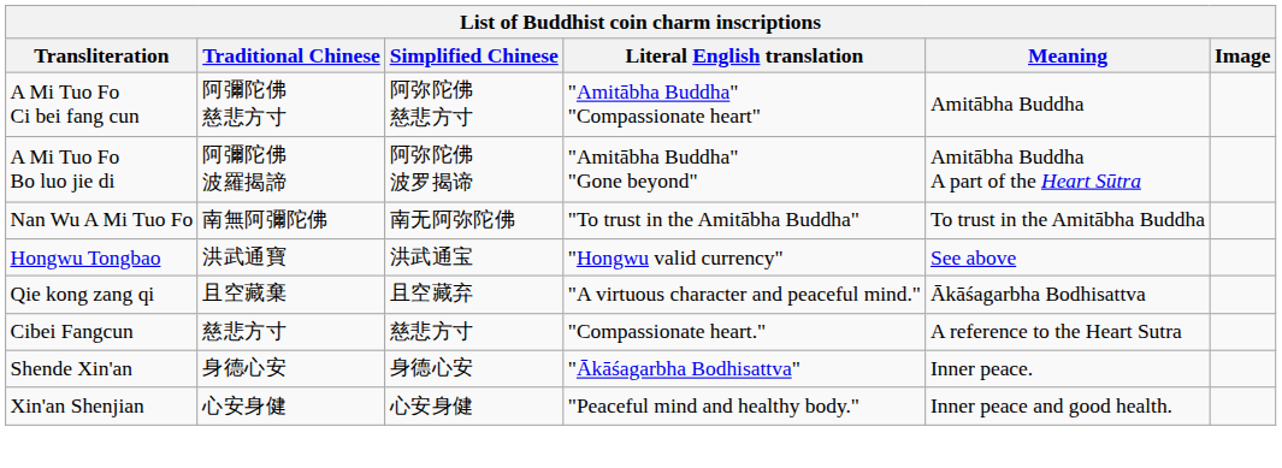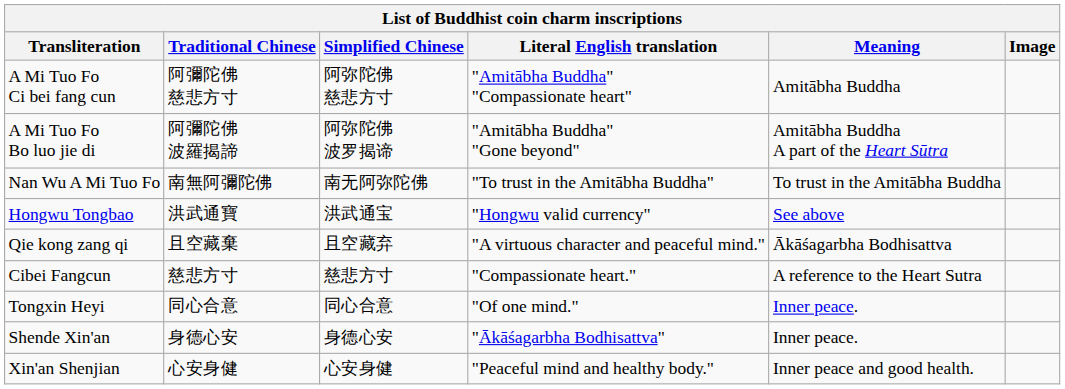+ row: Tongxin Heyi | 同心合意 | 同心合意 | "Of one mind." | Inner peace.
